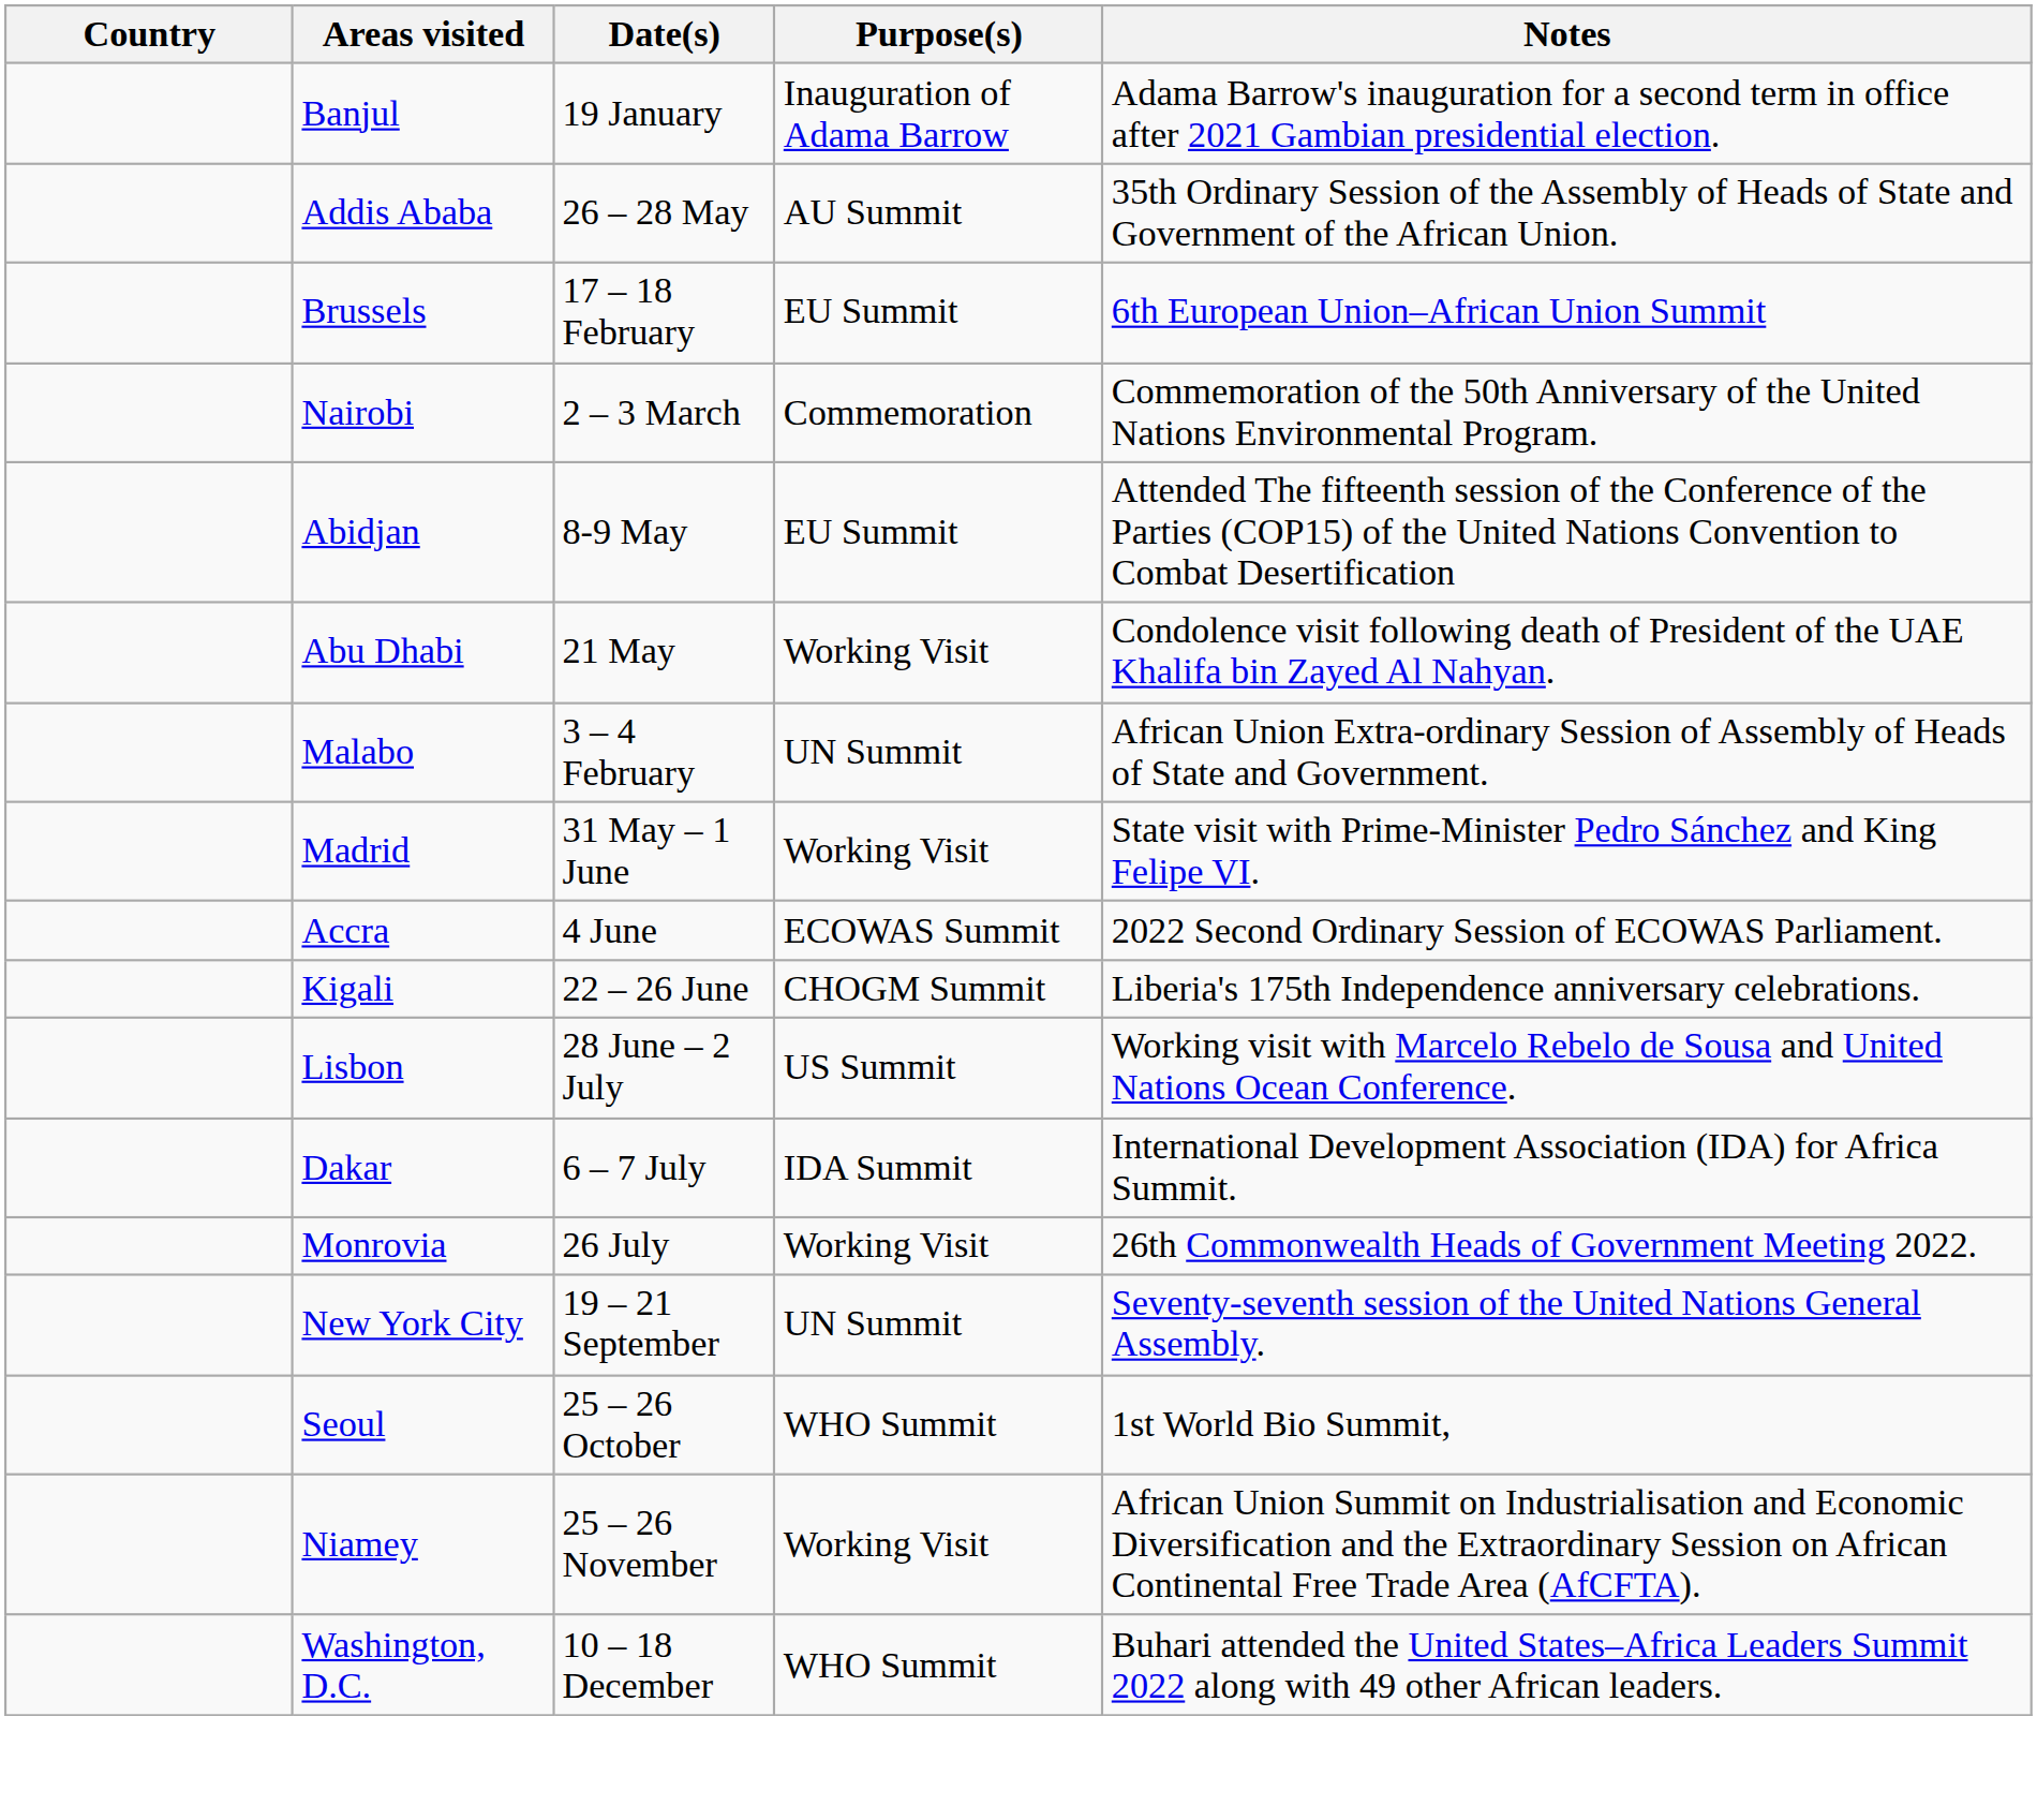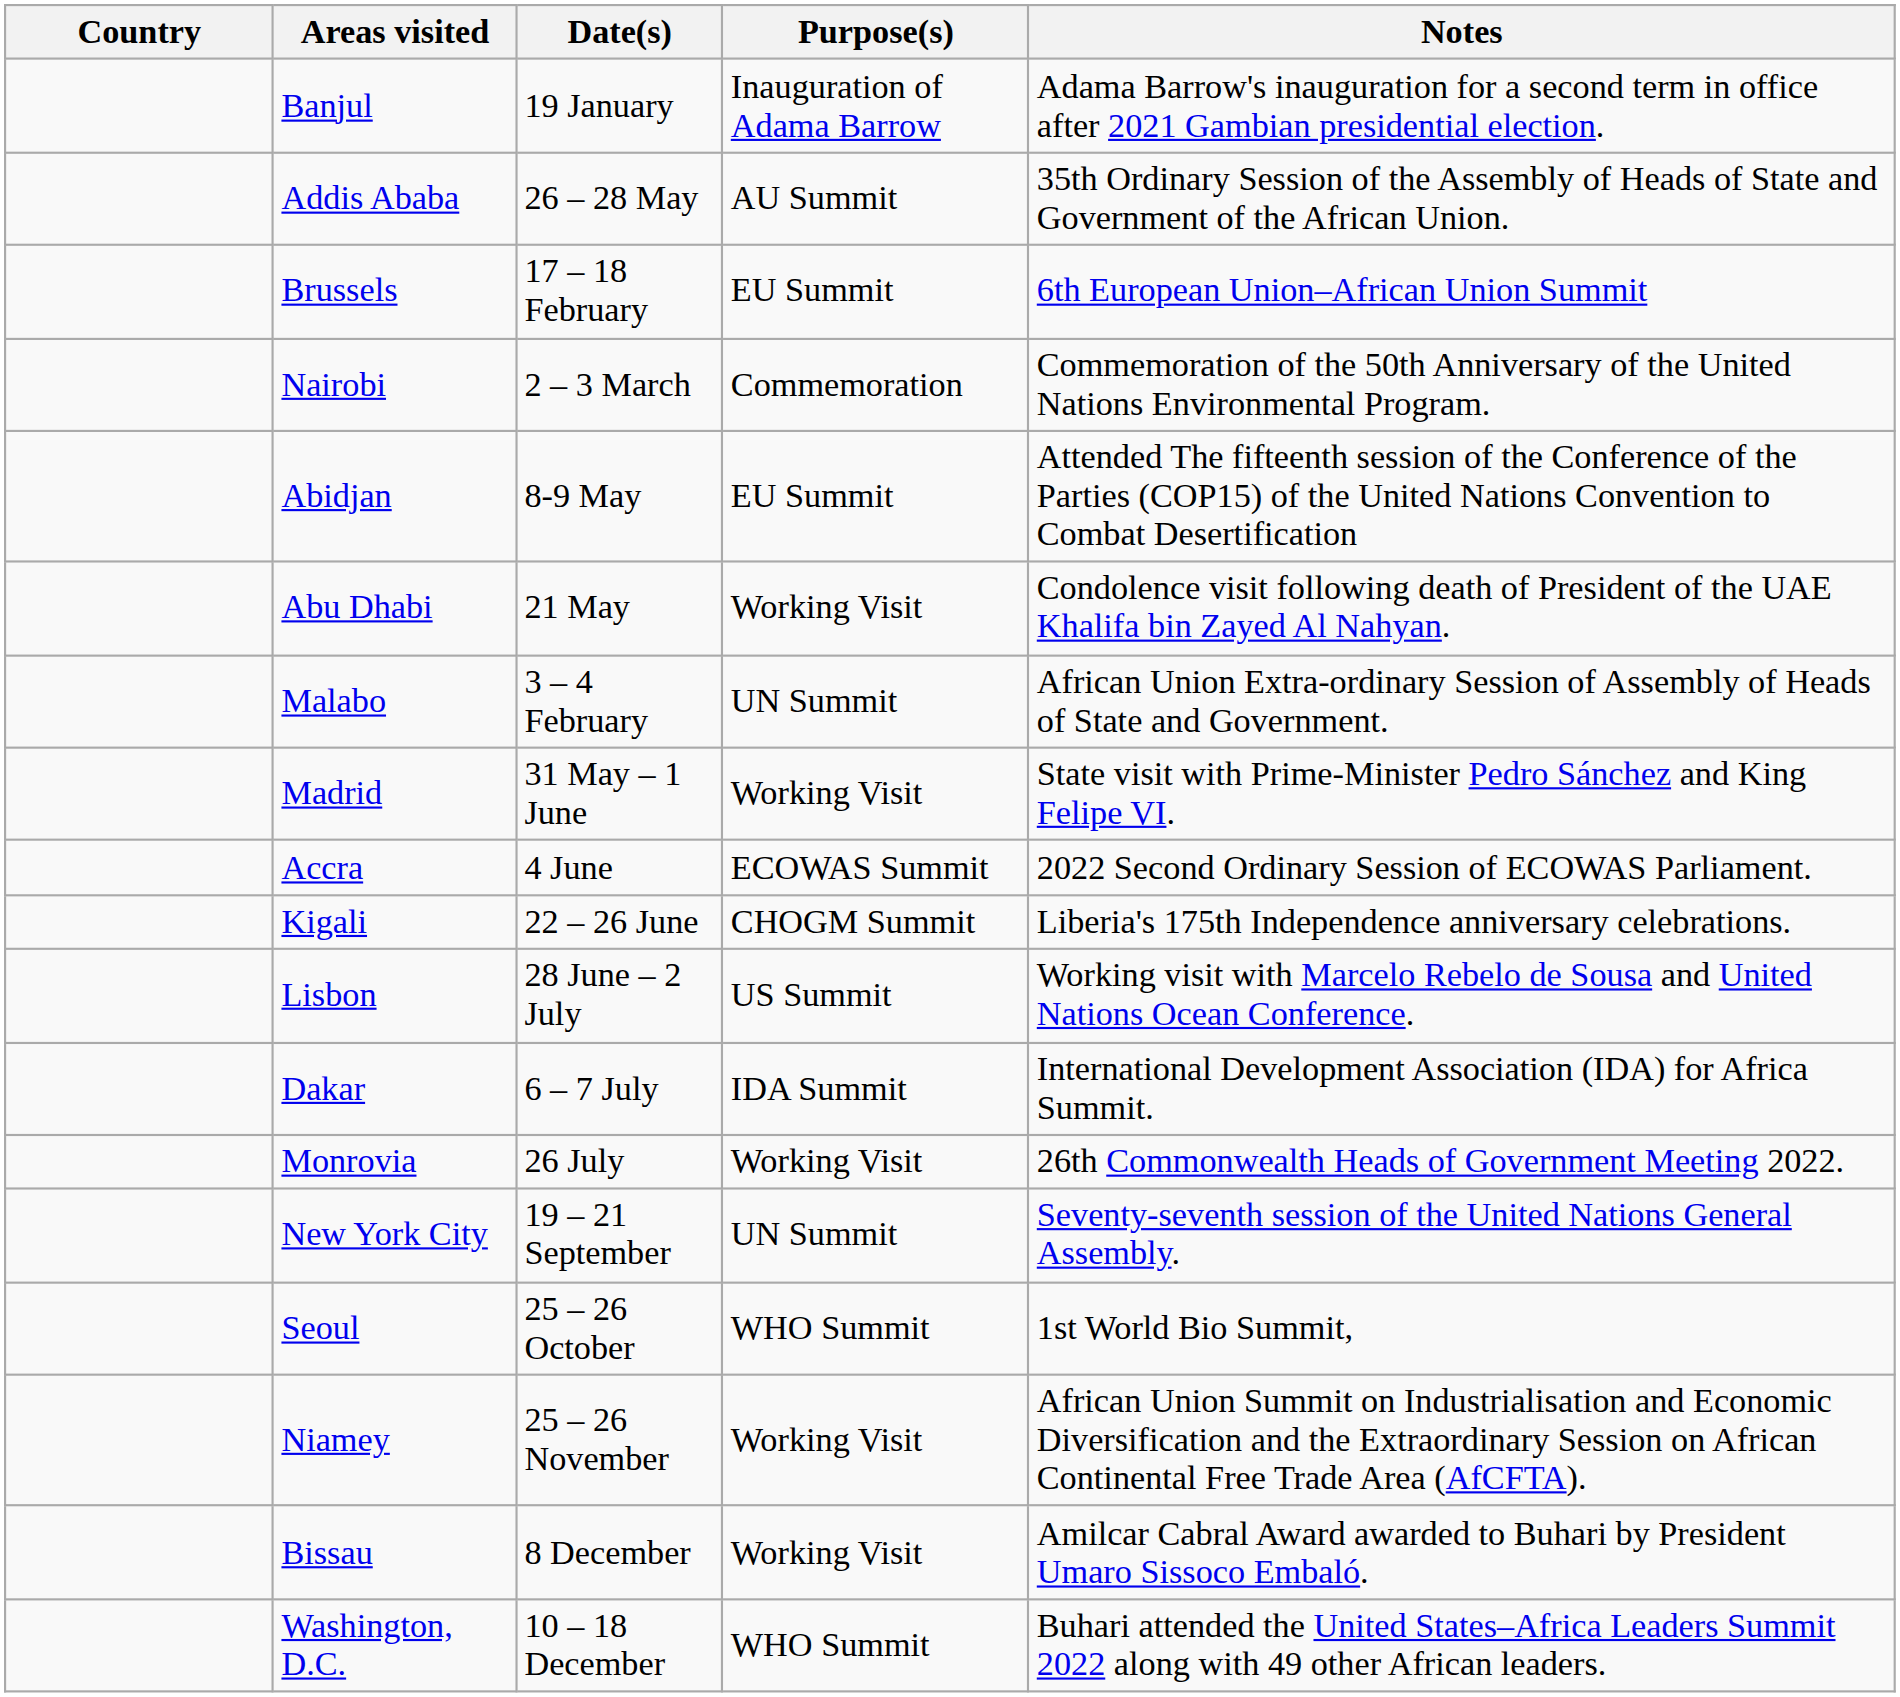+ row: Bissau | 8 December | Working Visit | Amilcar Cabral Award awarded to Buhari by President Umaro Sissoco Embaló.
